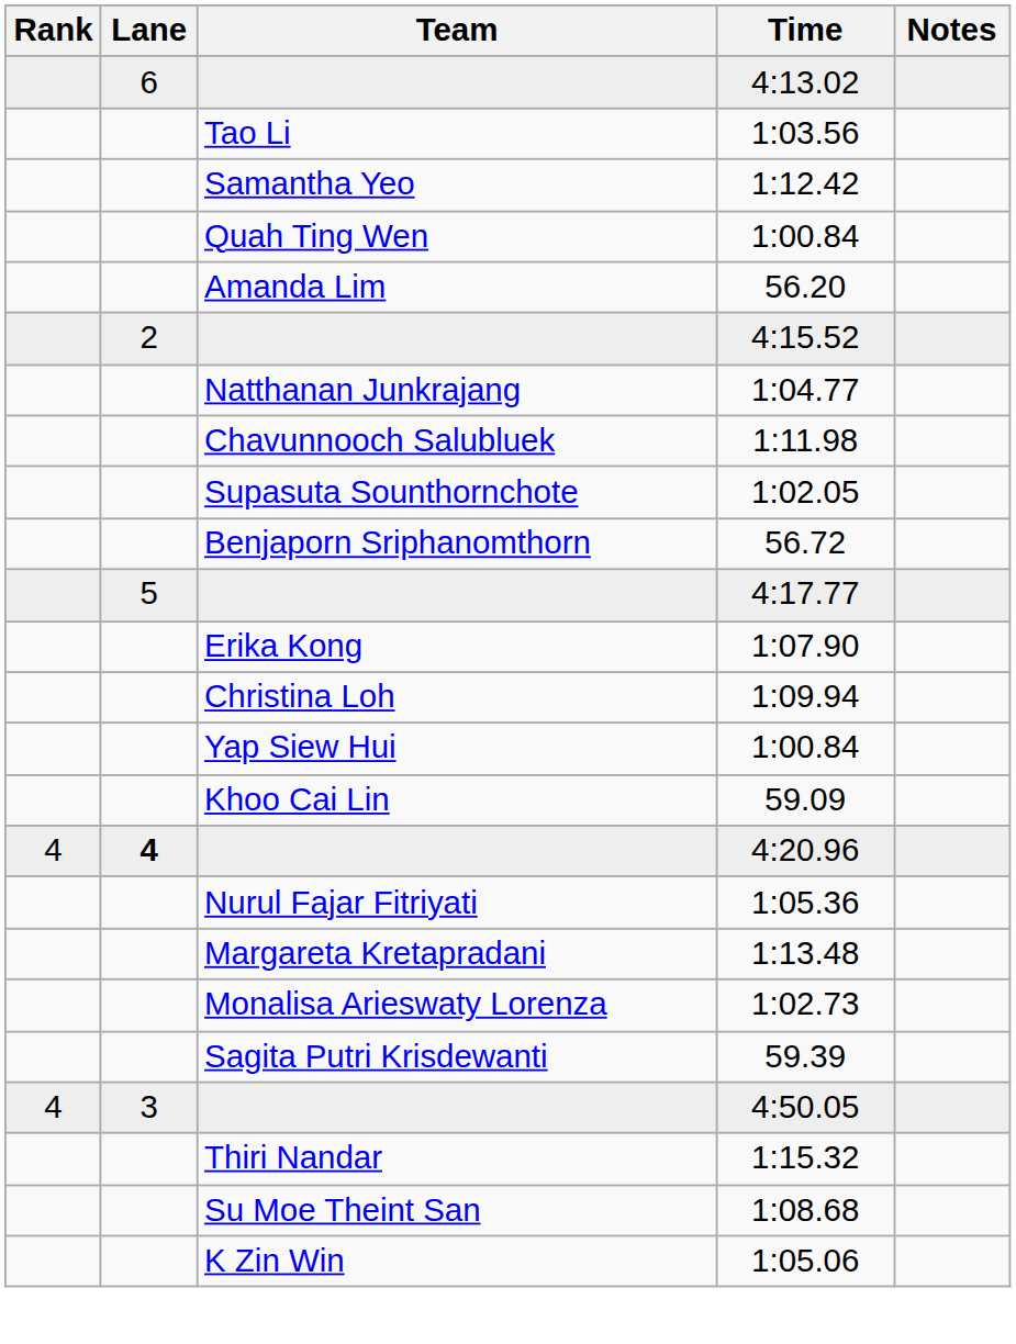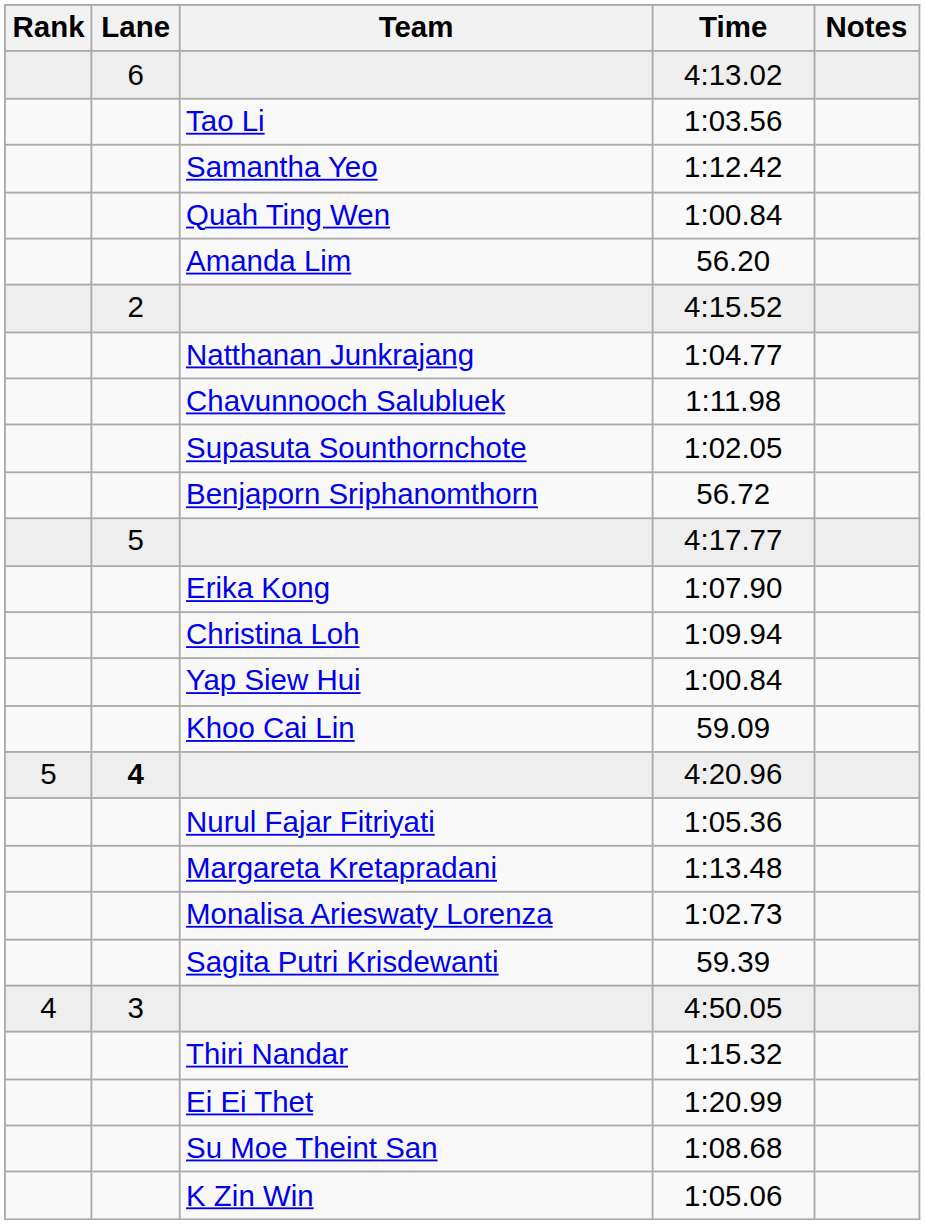4:20.96 | Rank: 4 -> 5
+ row: Ei Ei Thet | 1:20.99
